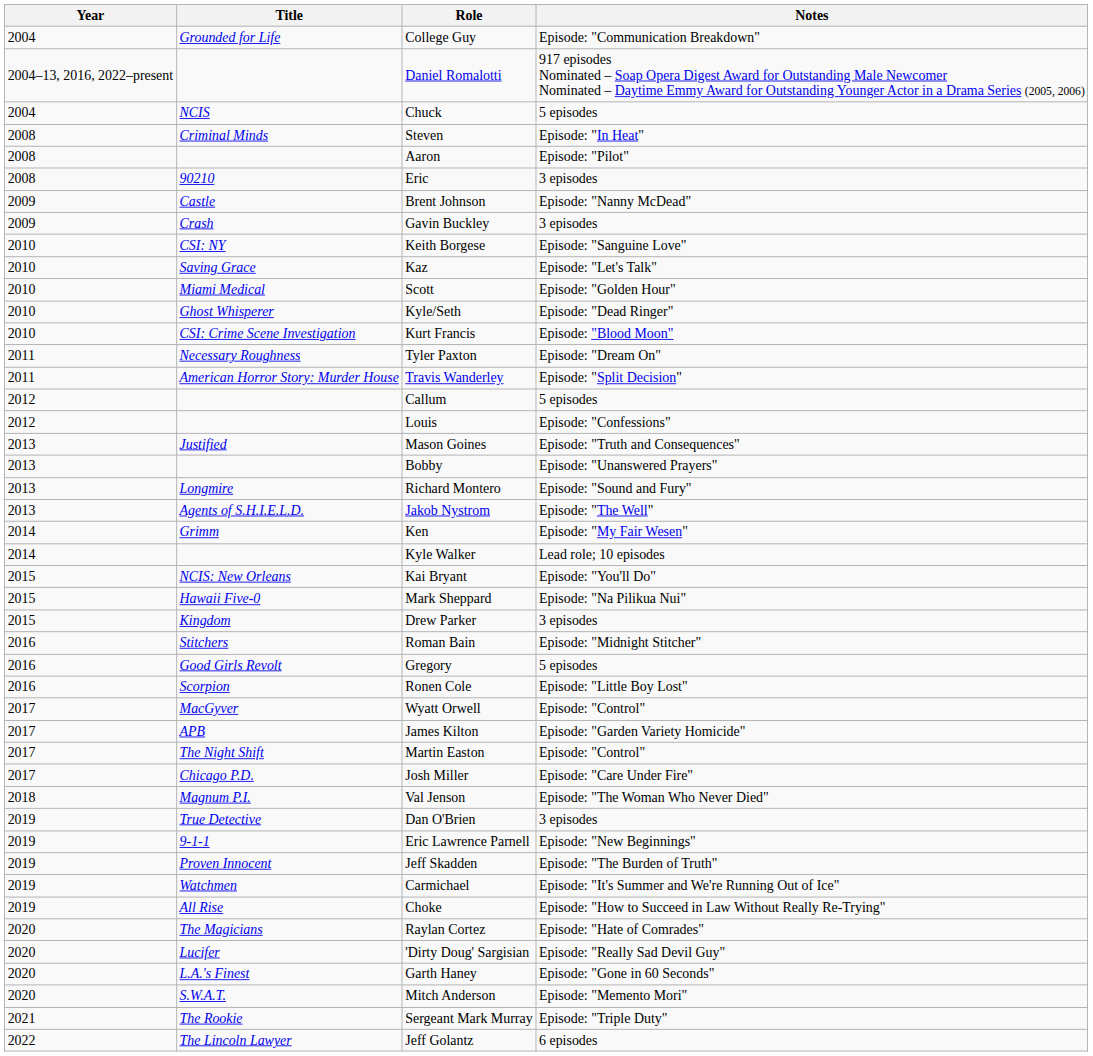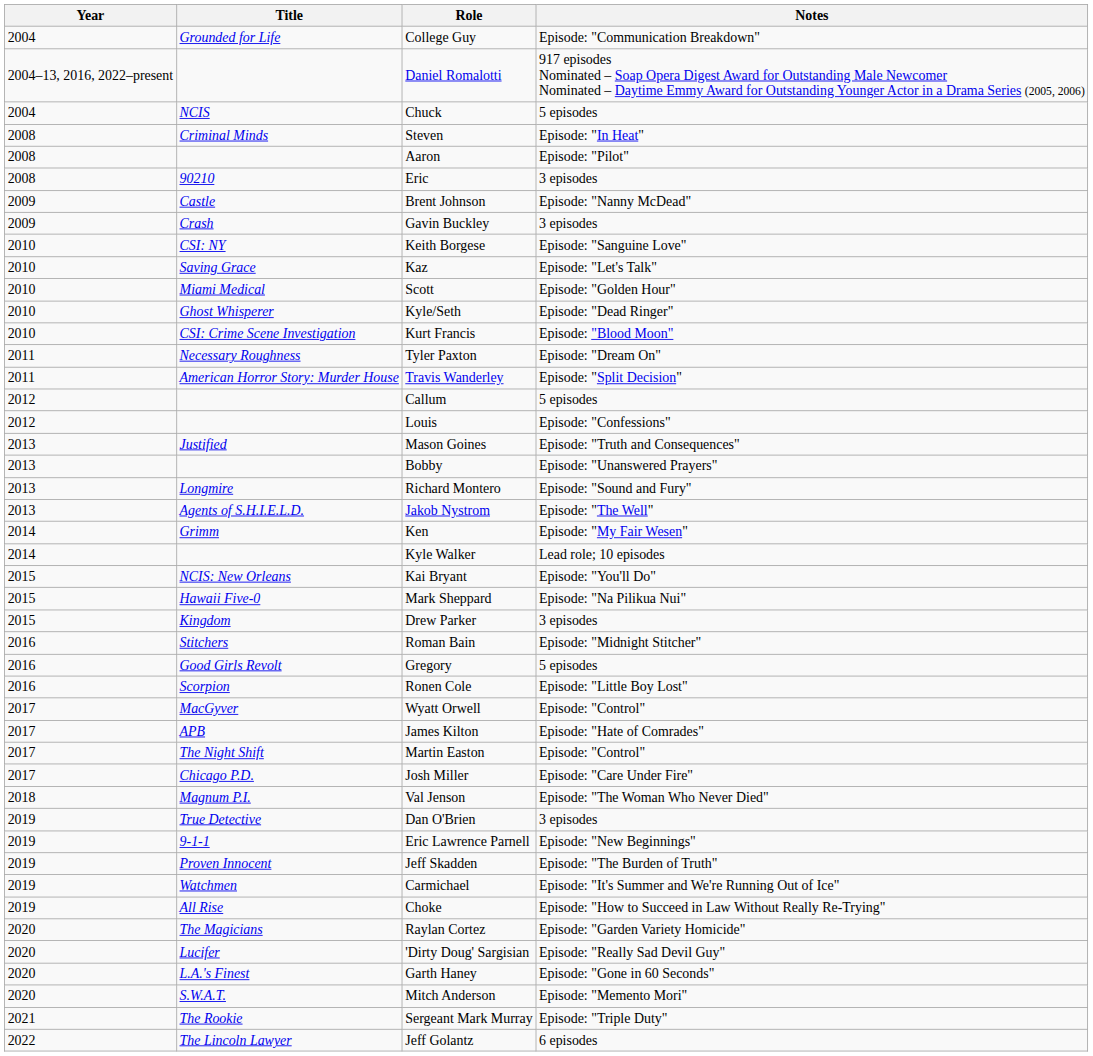James Kilton | Notes: Episode: "Garden Variety Homicide" -> Episode: "Hate of Comrades"
Raylan Cortez | Notes: Episode: "Hate of Comrades" -> Episode: "Garden Variety Homicide"
